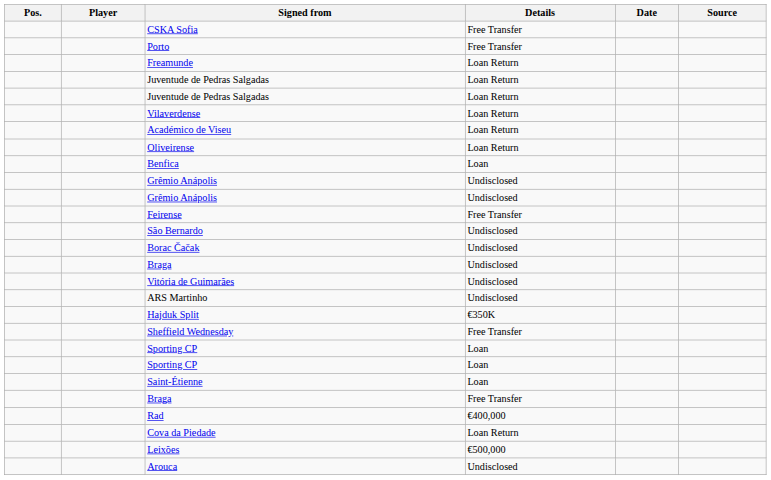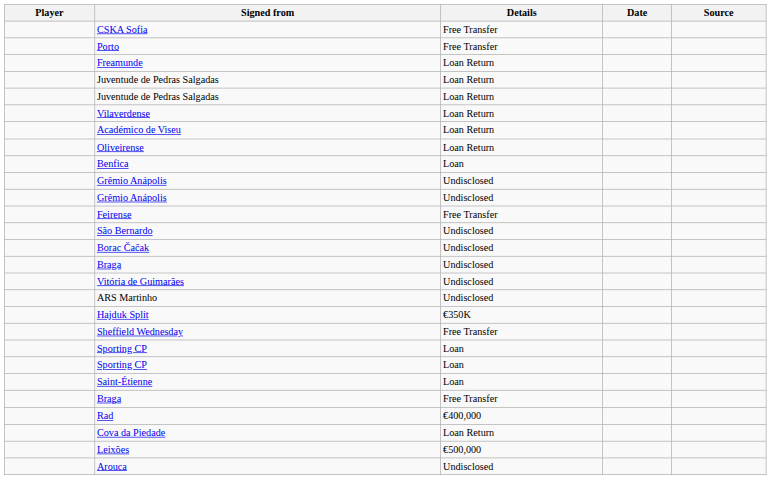- column: Pos.
